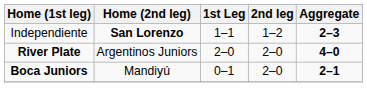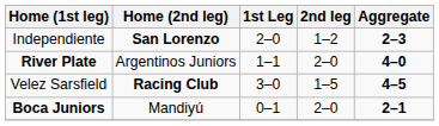Independiente | 1st Leg: 1–1 -> 2–0
River Plate | 1st Leg: 2–0 -> 1–1
+ row: Velez Sarsfield | Racing Club | 3–0 | 1–5 | 4–5
